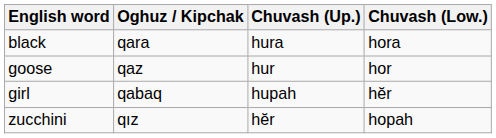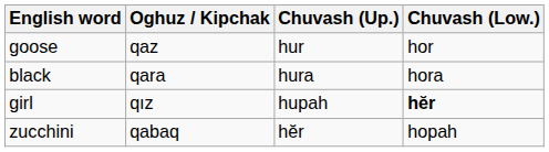rows swapped: black <-> goose
girl | Oghuz / Kipchak: qabaq -> qız
girl | Chuvash (Low.): normal -> bold
zucchini | Oghuz / Kipchak: qız -> qabaq
